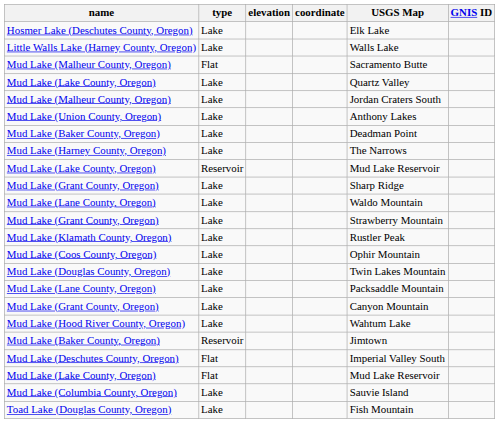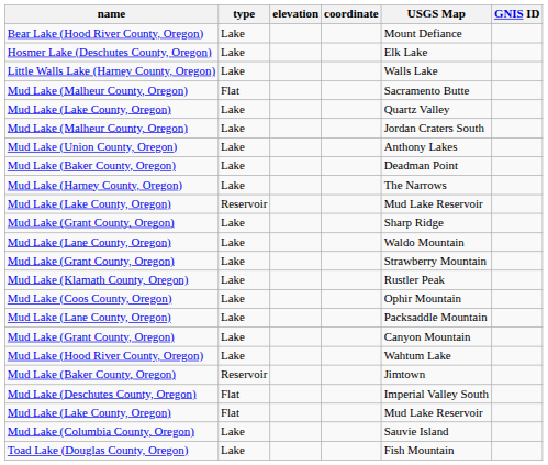+ row: Bear Lake (Hood River County, Oregon) | Lake | Mount Defiance
- row: Mud Lake (Douglas County, Oregon) | Lake | Twin Lakes Mountain
